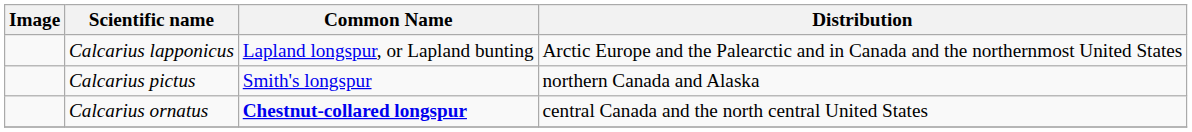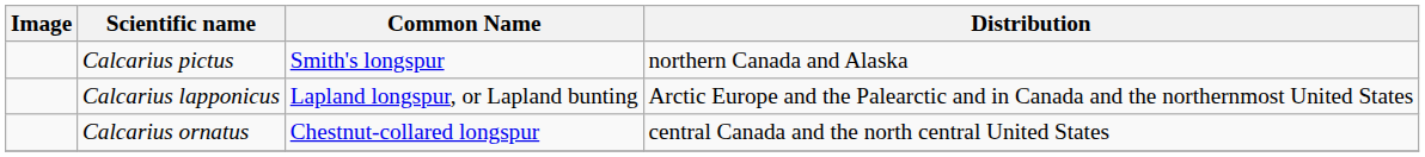rows swapped: Calcarius lapponicus <-> Calcarius pictus
Calcarius ornatus | Common Name: bold -> normal
